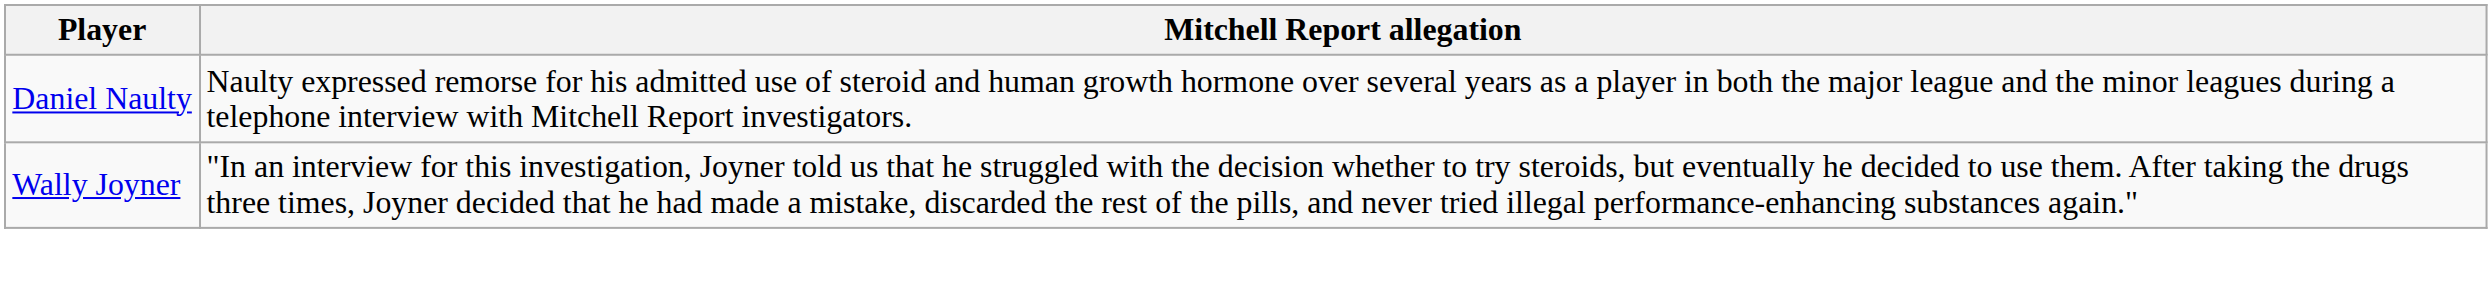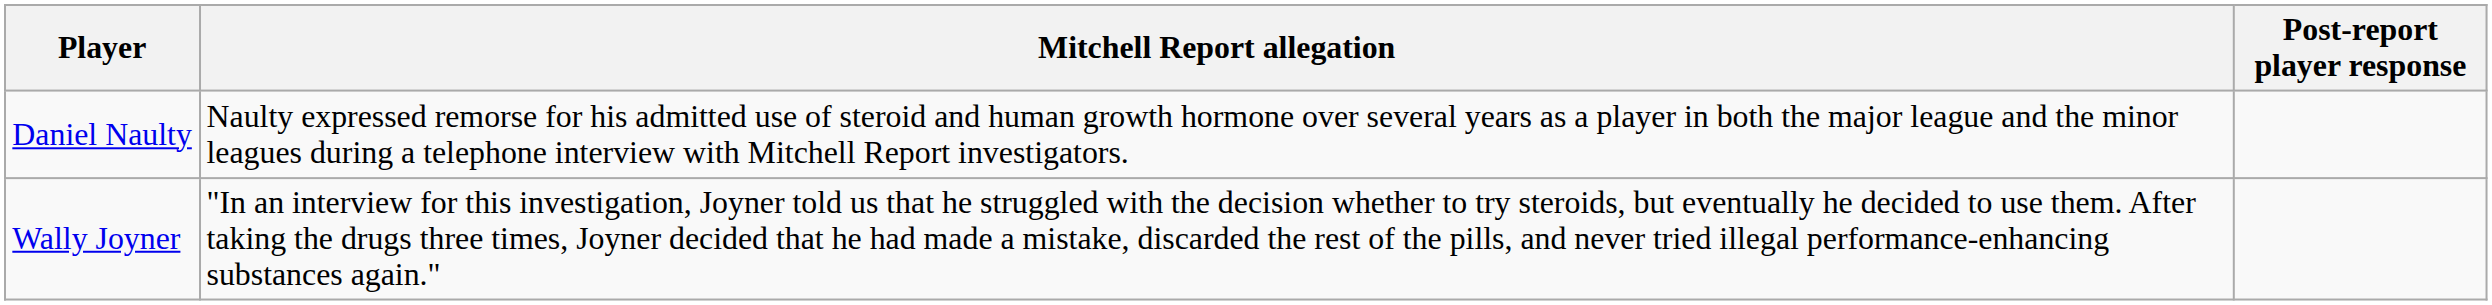+ column: Post-report player response
